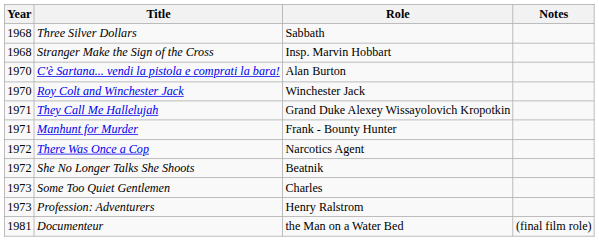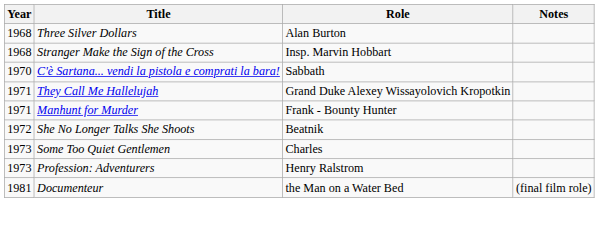Three Silver Dollars | Role: Sabbath -> Alan Burton
C'è Sartana... vendi la pistola e comprati la bara! | Role: Alan Burton -> Sabbath
- row: 1970 | Roy Colt and Winchester Jack | Winchester Jack
- row: 1972 | There Was Once a Cop | Narcotics Agent
